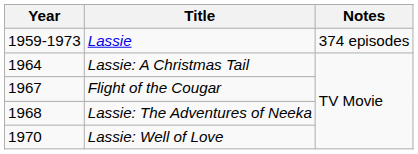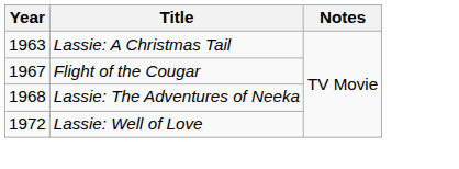- row: 1959-1973 | Lassie | 374 episodes
Lassie: A Christmas Tail | Year: 1964 -> 1963
Lassie: Well of Love | Year: 1970 -> 1972
